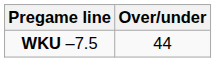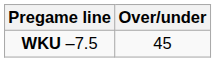WKU –7.5 | Over/under: 44 -> 45
